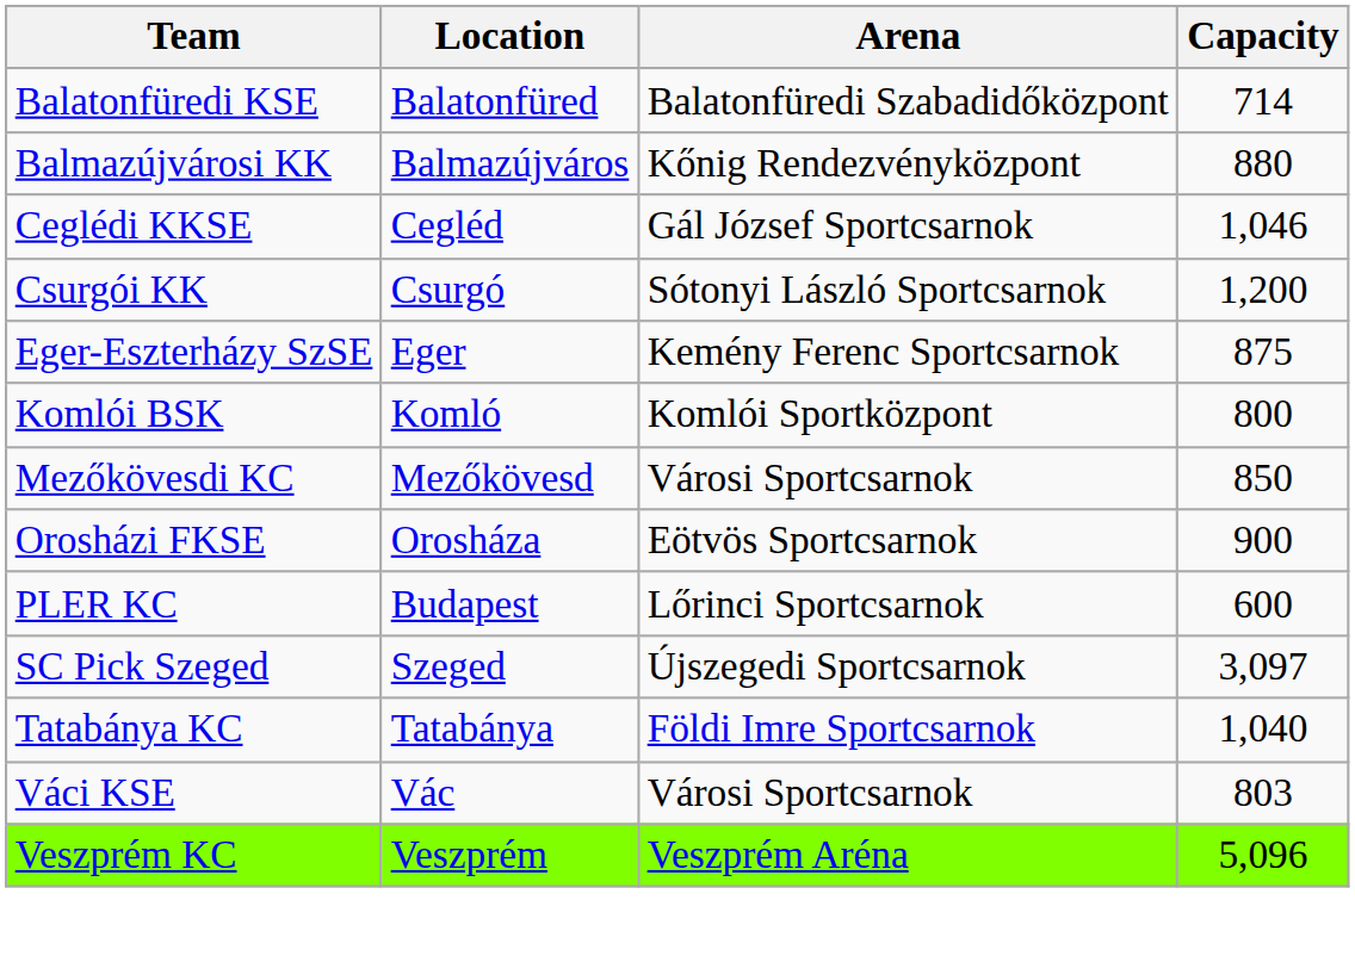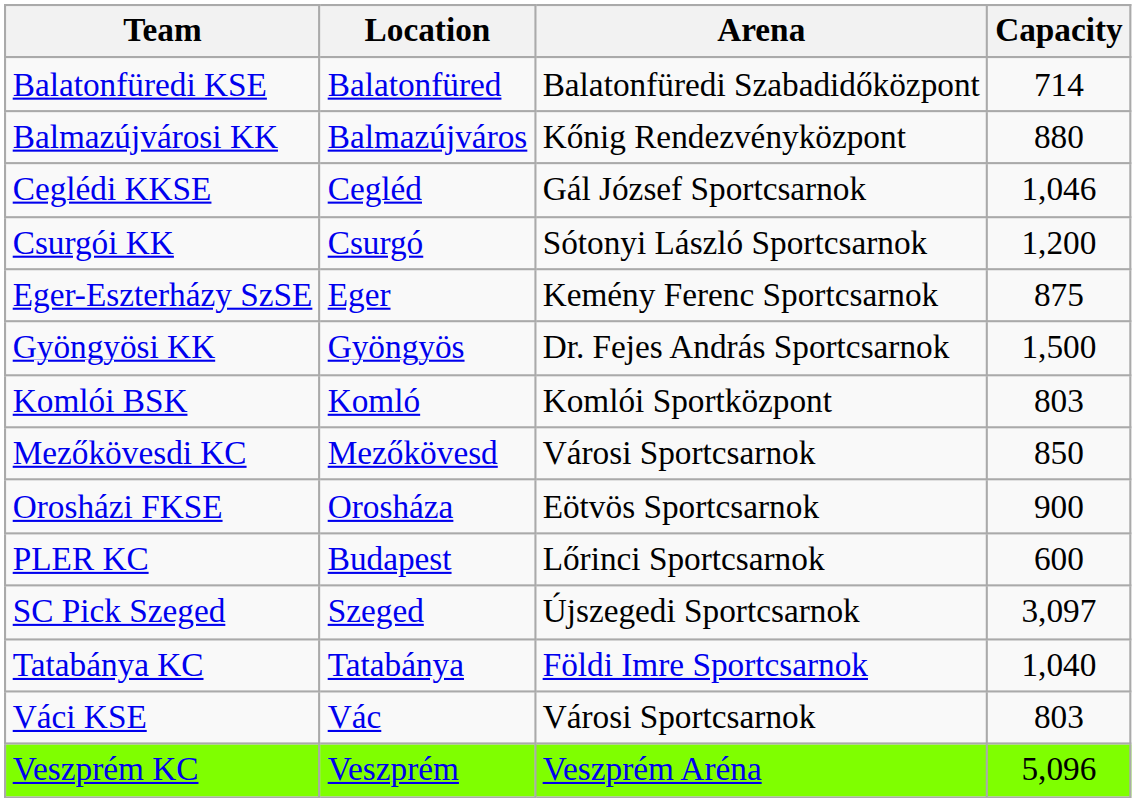+ row: Gyöngyösi KK | Gyöngyös | Dr. Fejes András Sportcsarnok | 1,500
Komlói BSK | Capacity: 800 -> 803
